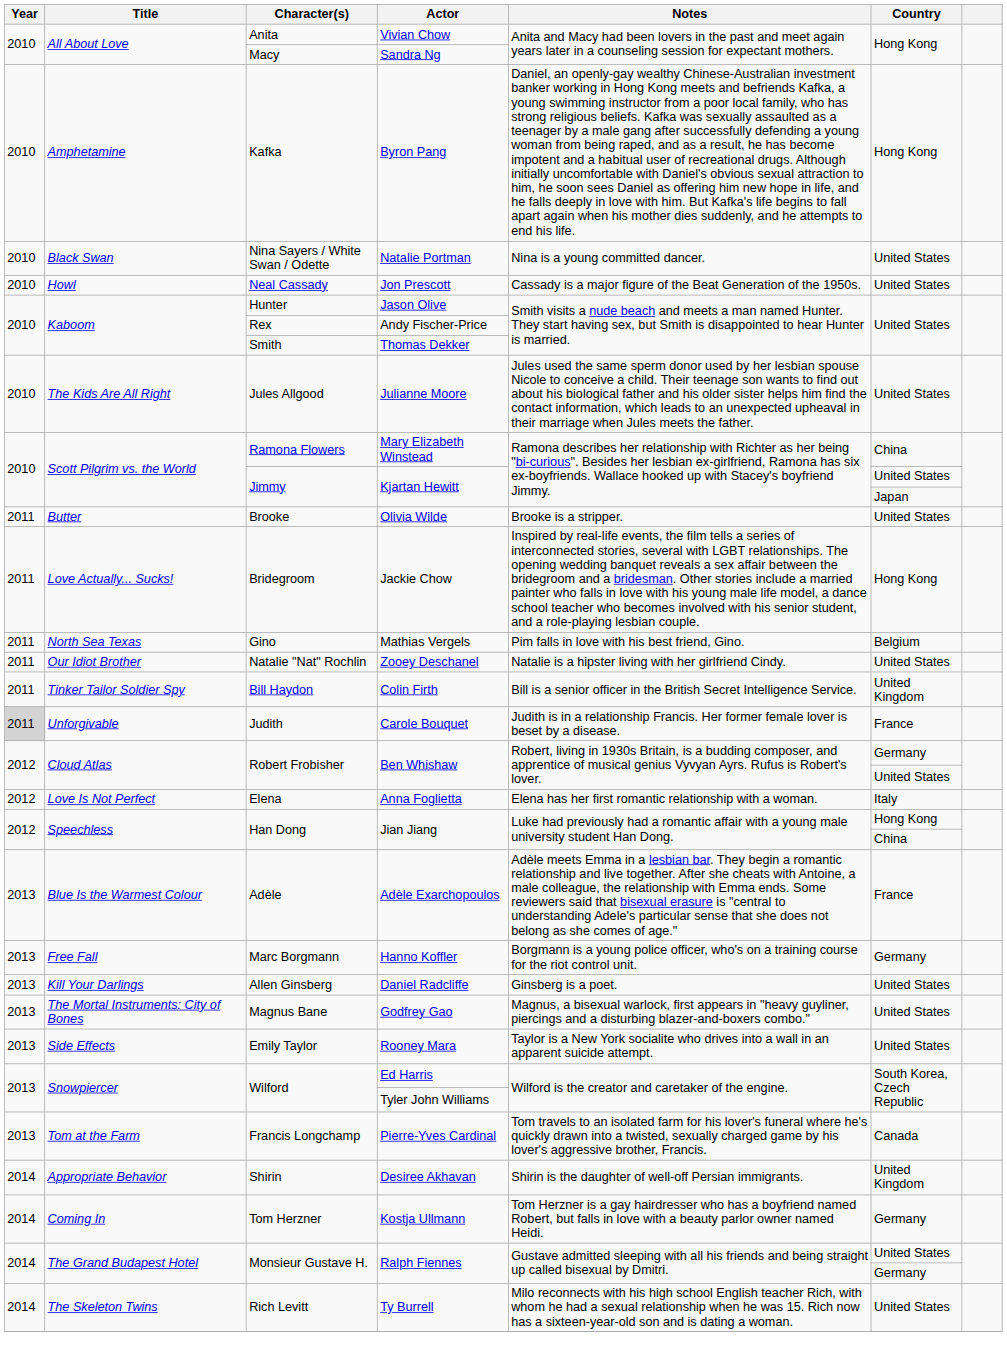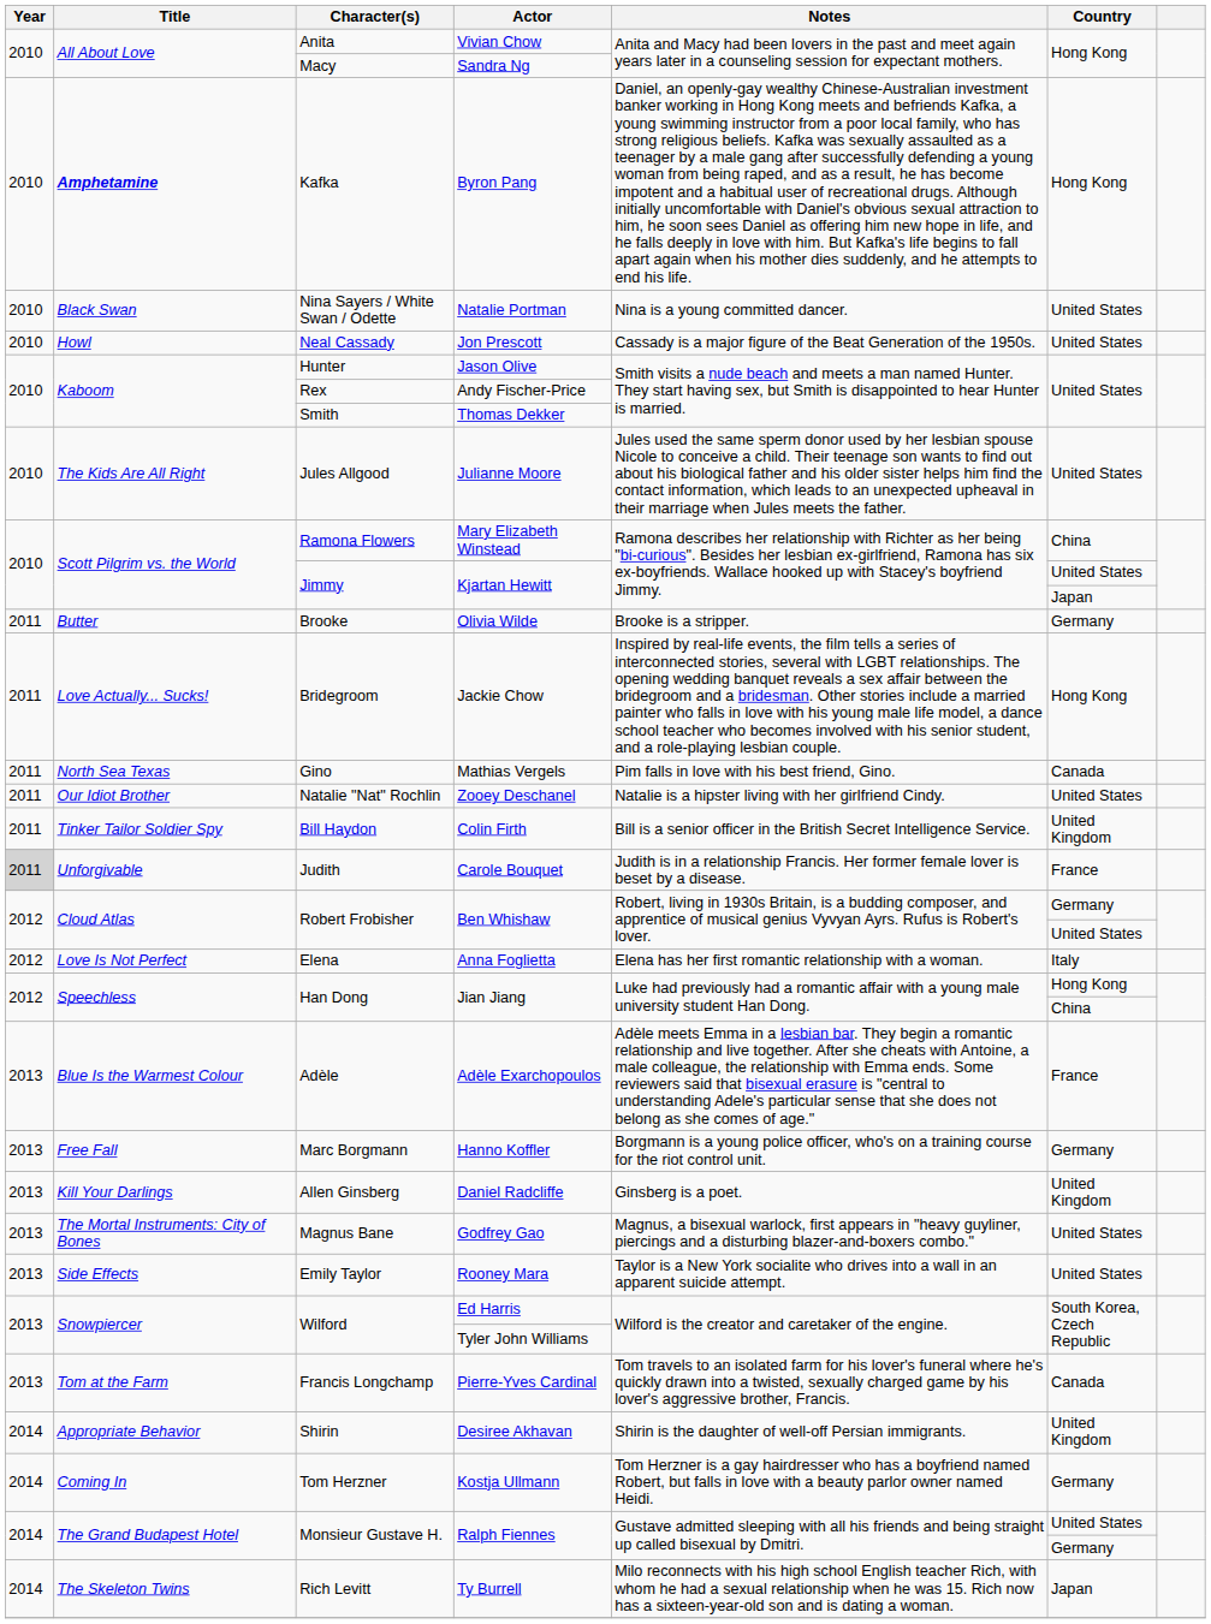Byron Pang | Title: normal -> bold
Olivia Wilde | Country: United States -> Germany
Mathias Vergels | Country: Belgium -> Canada
Daniel Radcliffe | Country: United States -> United Kingdom
Ty Burrell | Country: United States -> Japan
